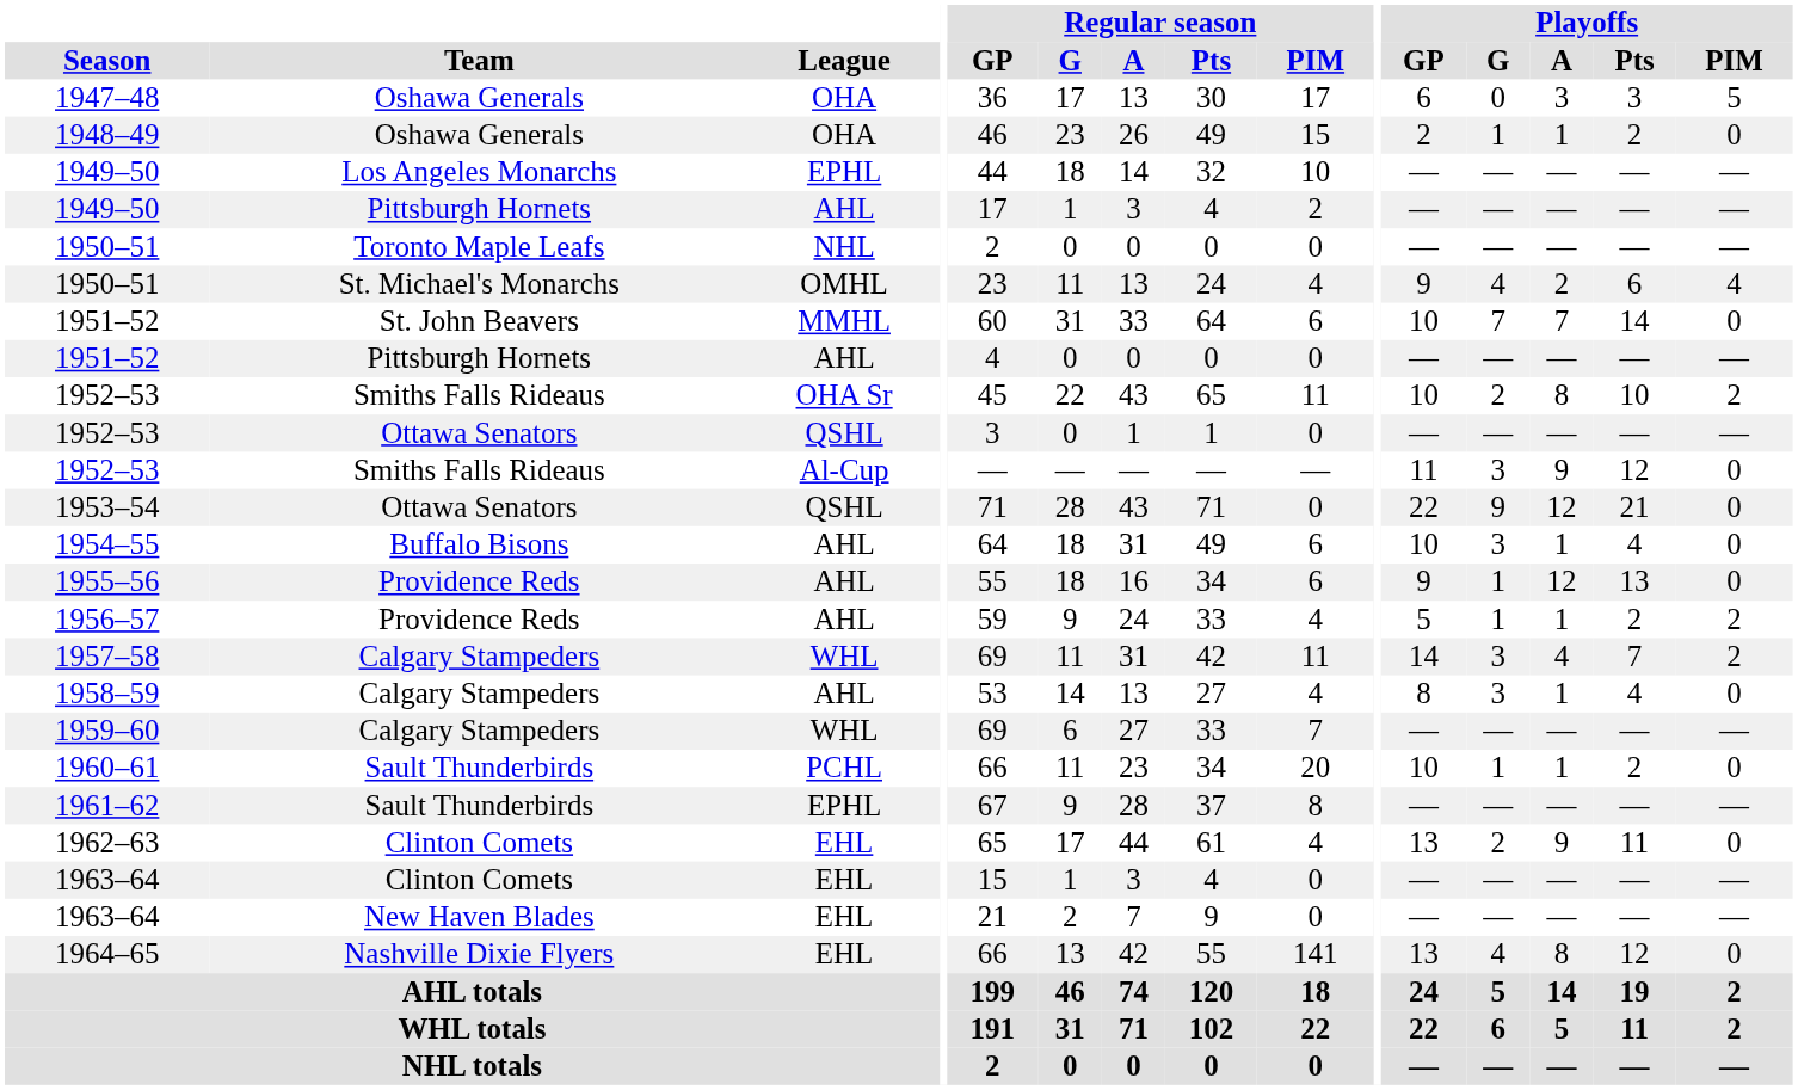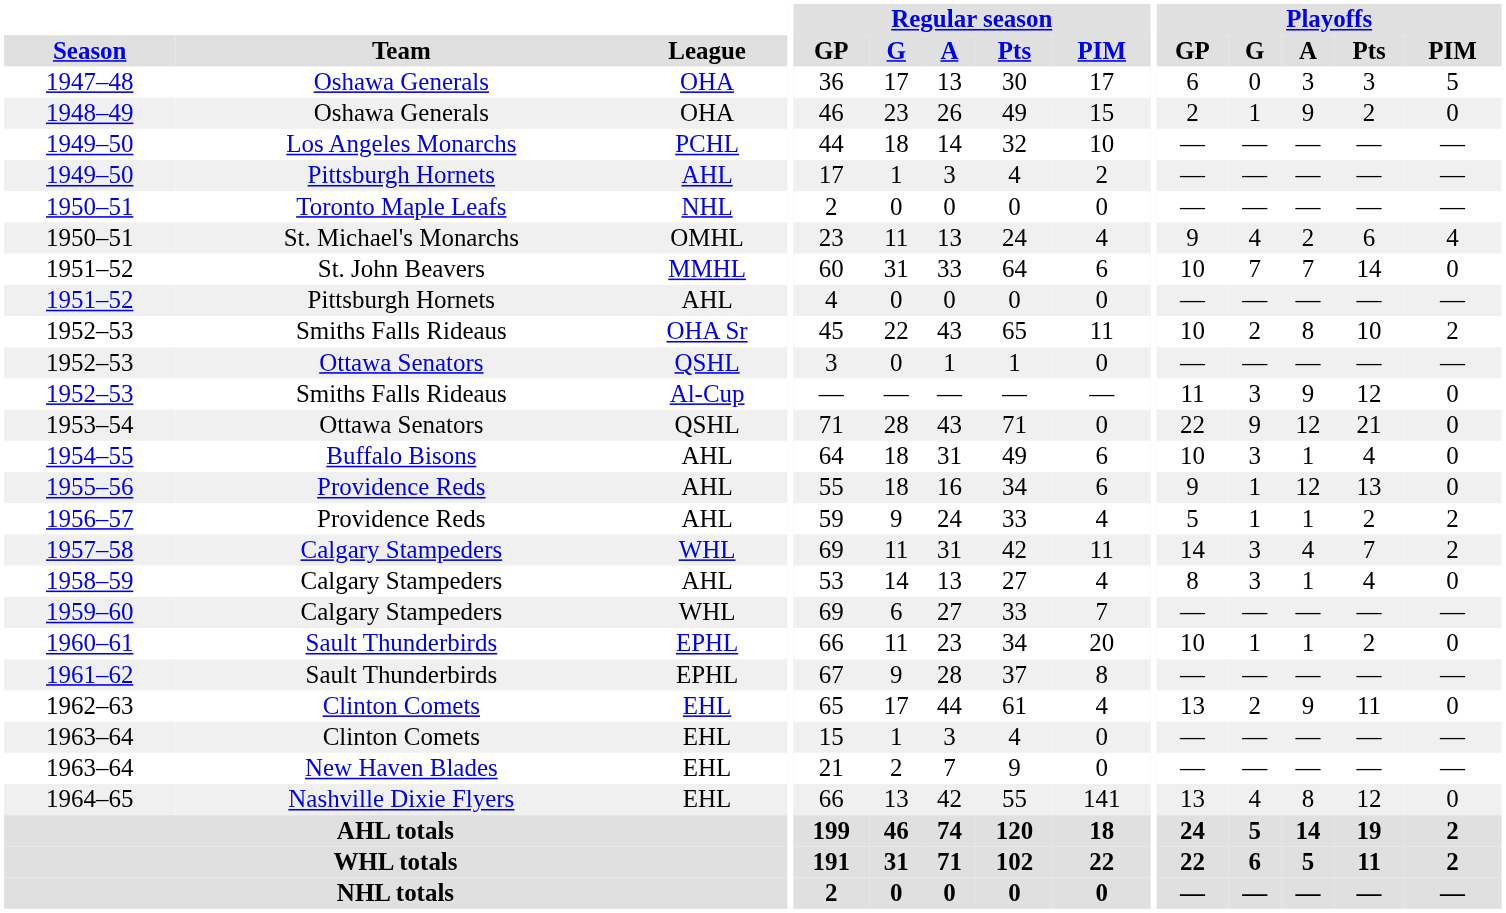1948–49 | Playoffs / A: 1 -> 9
1949–50 / Los Angeles Monarchs | League: EPHL -> PCHL
1960–61 | League: PCHL -> EPHL
